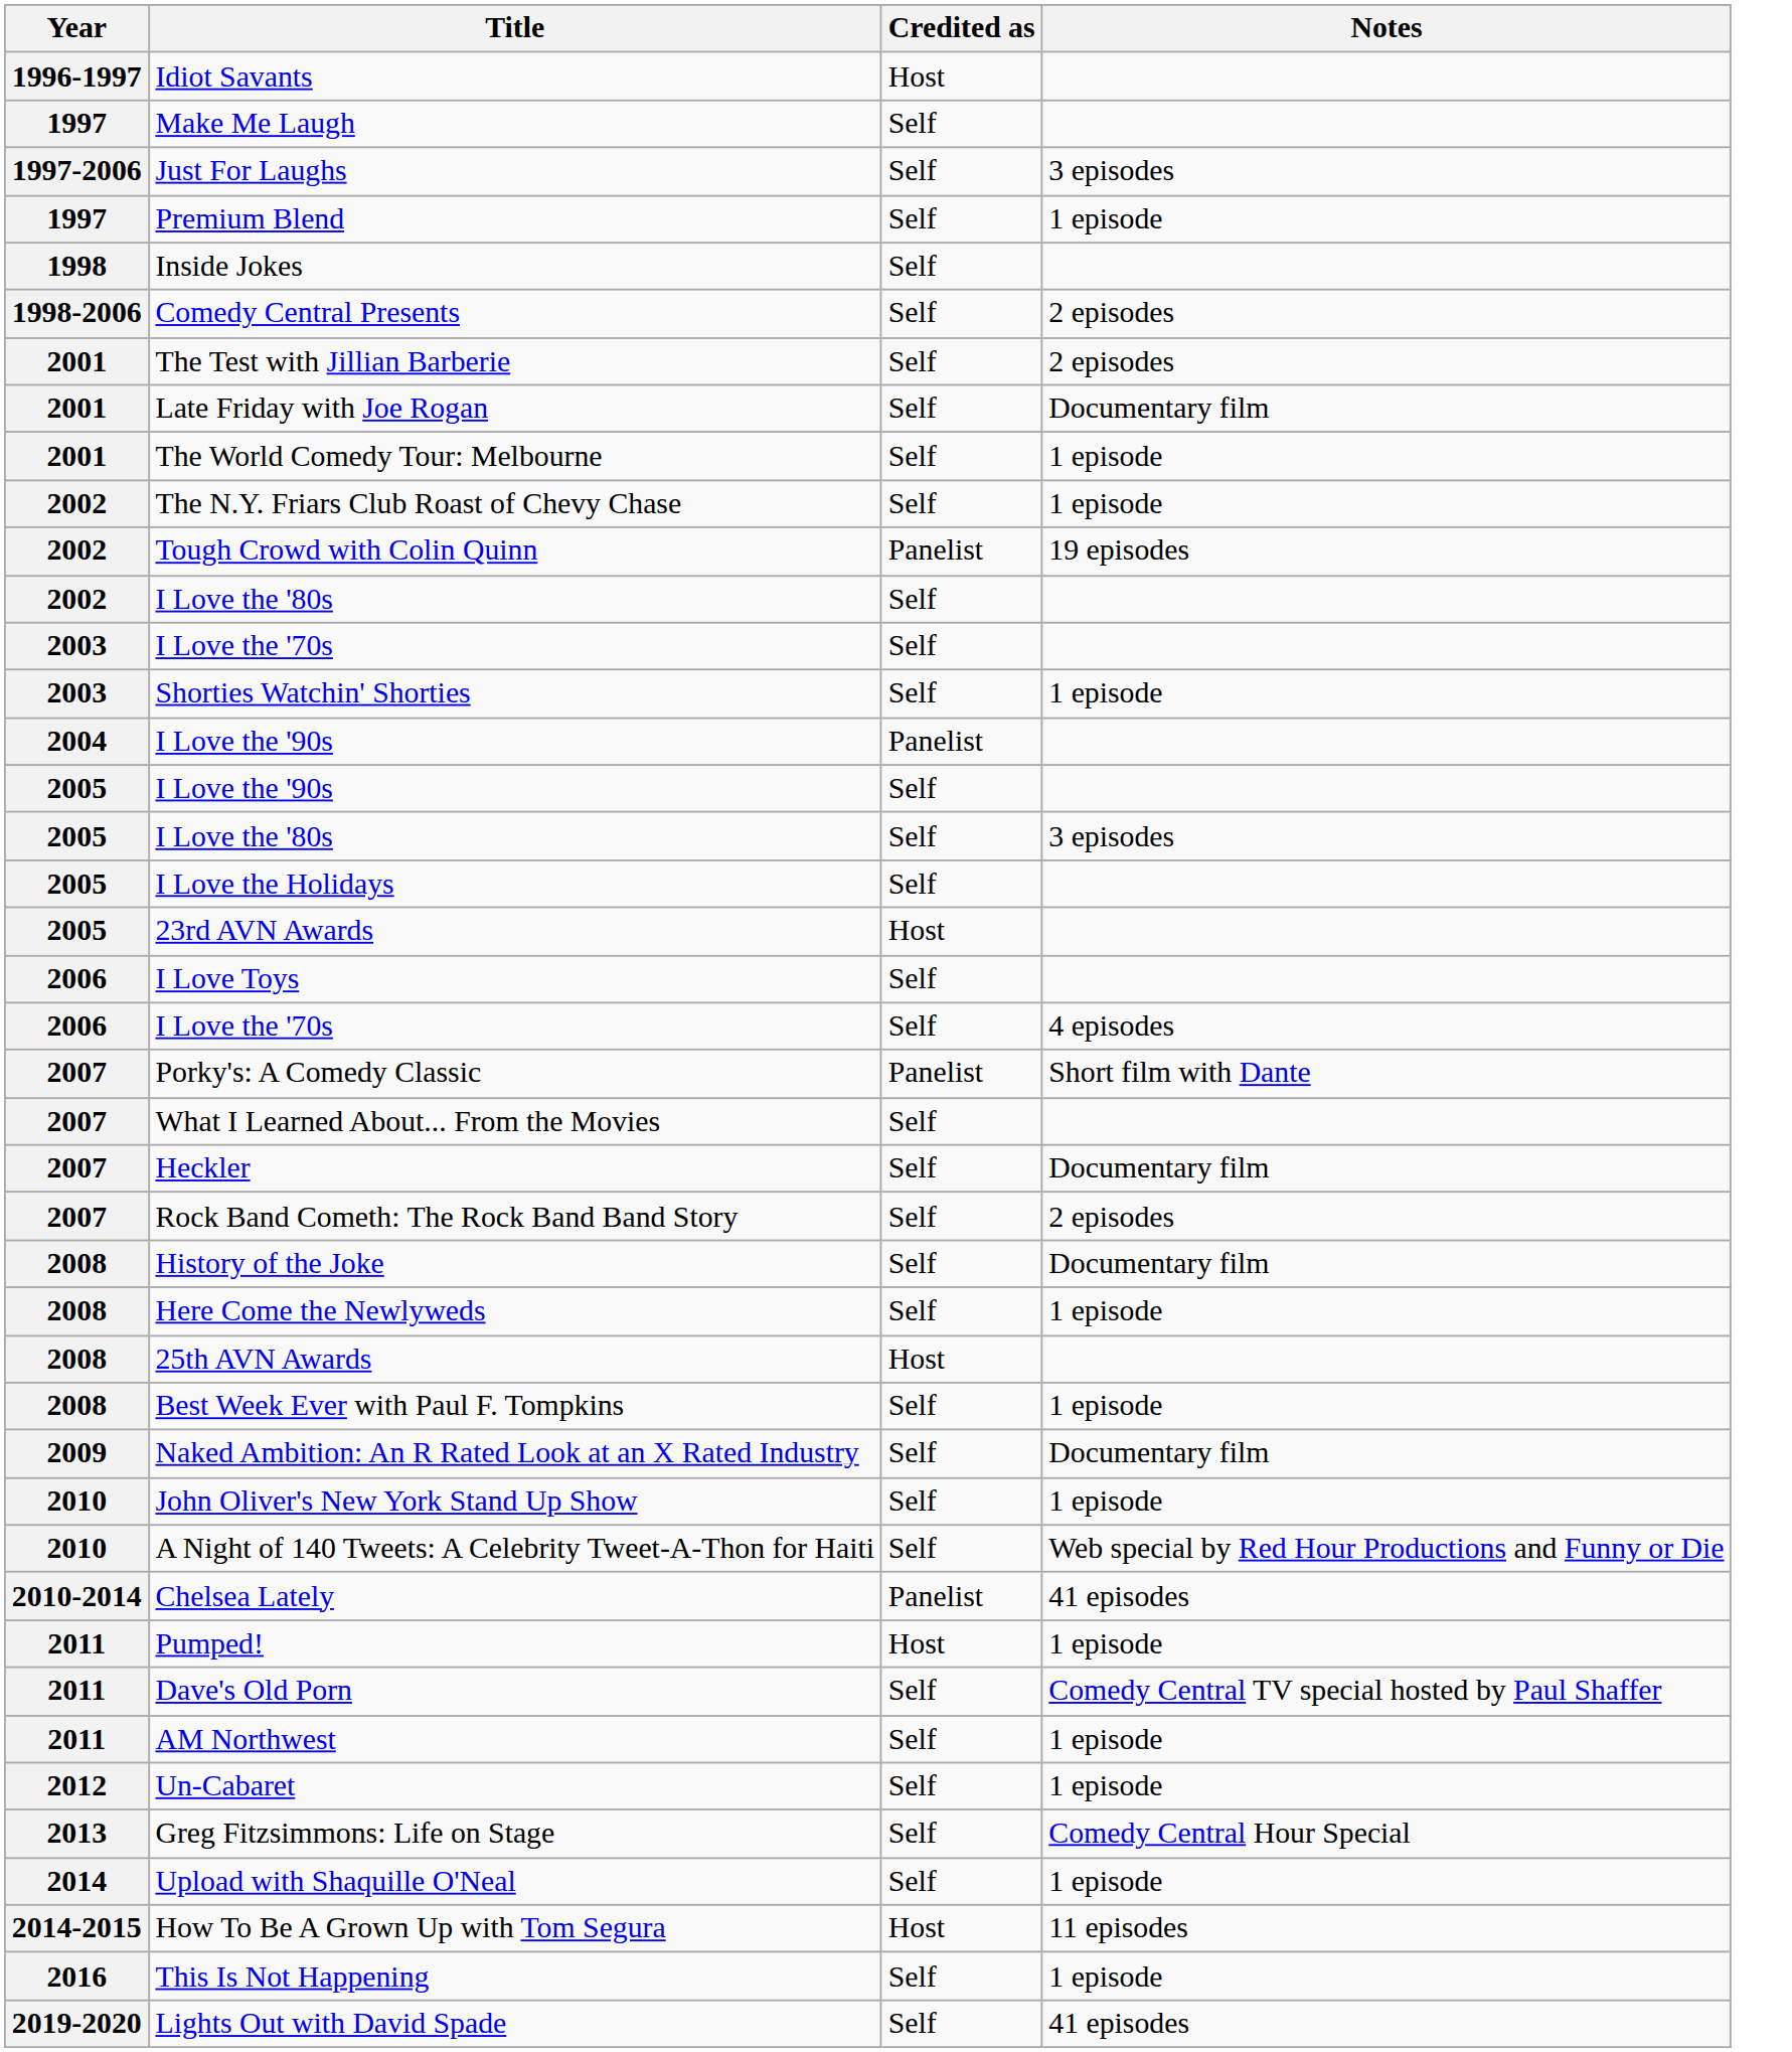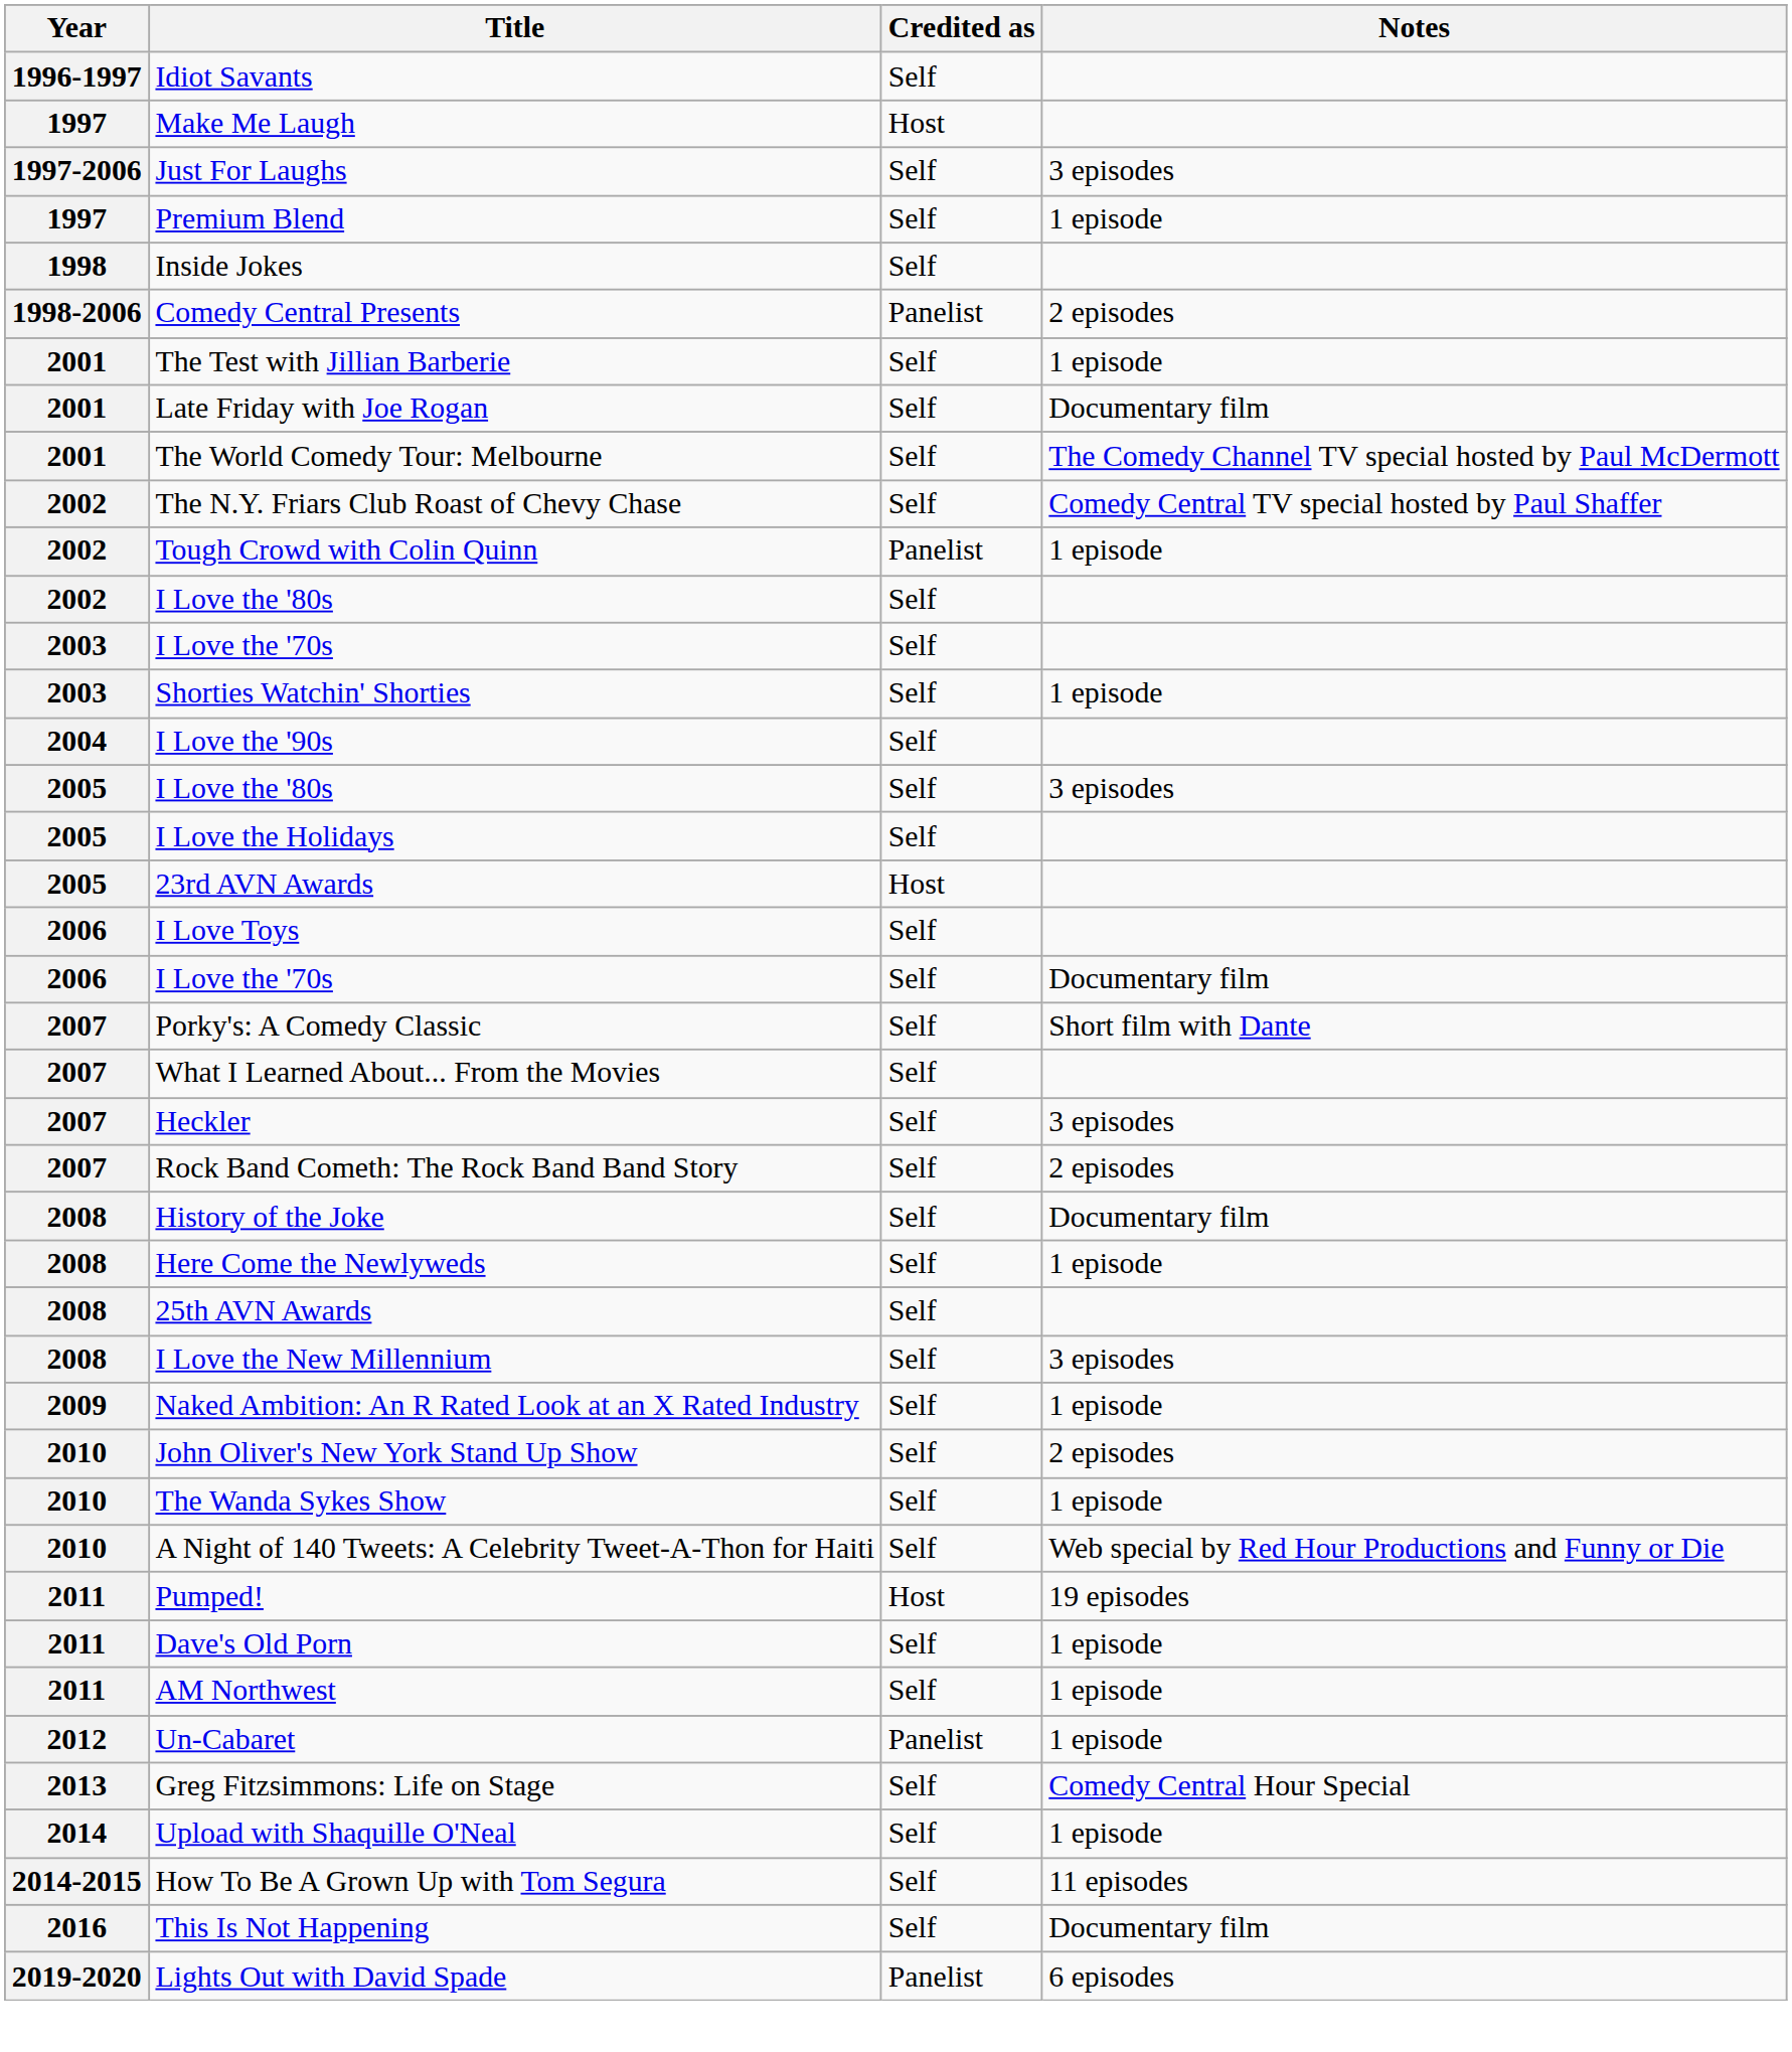Idiot Savants | Credited as: Host -> Self
Make Me Laugh | Credited as: Self -> Host
Comedy Central Presents | Credited as: Self -> Panelist
The Test with Jillian Barberie | Notes: 2 episodes -> 1 episode
The World Comedy Tour: Melbourne | Notes: 1 episode -> The Comedy Channel TV special hosted by Paul McDermott
The N.Y. Friars Club Roast of Chevy Chase | Notes: 1 episode -> Comedy Central TV special hosted by Paul Shaffer
Tough Crowd with Colin Quinn | Notes: 19 episodes -> 1 episode
2004 / I Love the '90s | Credited as: Panelist -> Self
- row: 2005 | I Love the '90s | Self
2006 / I Love the '70s | Notes: 4 episodes -> Documentary film
Porky's: A Comedy Classic | Credited as: Panelist -> Self
Heckler | Notes: Documentary film -> 3 episodes
25th AVN Awards | Credited as: Host -> Self
+ row: 2008 | I Love the New Millennium | Self | 3 episodes
- row: 2008 | Best Week Ever with Paul F. Tompkins | Self | 1 episode
Naked Ambition: An R Rated Look at an X Rated Industry | Notes: Documentary film -> 1 episode
John Oliver's New York Stand Up Show | Notes: 1 episode -> 2 episodes
+ row: 2010 | The Wanda Sykes Show | Self | 1 episode
- row: 2010-2014 | Chelsea Lately | Panelist | 41 episodes
Pumped! | Notes: 1 episode -> 19 episodes
Dave's Old Porn | Notes: Comedy Central TV special hosted by Paul Shaffer -> 1 episode
Un-Cabaret | Credited as: Self -> Panelist
How To Be A Grown Up with Tom Segura | Credited as: Host -> Self
This Is Not Happening | Notes: 1 episode -> Documentary film
Lights Out with David Spade | Credited as: Self -> Panelist
Lights Out with David Spade | Notes: 41 episodes -> 6 episodes
